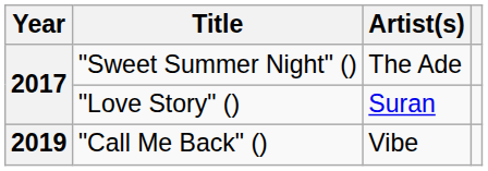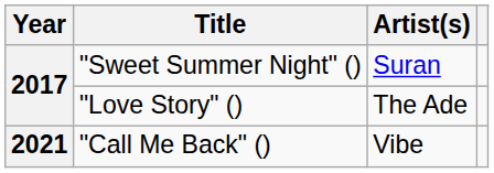"Sweet Summer Night" () | Artist(s): The Ade -> Suran
"Love Story" () | Artist(s): Suran -> The Ade
"Call Me Back" () | Year: 2019 -> 2021
